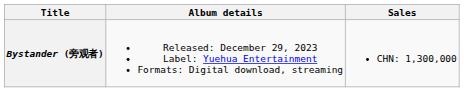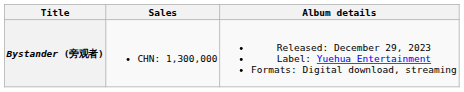columns swapped: Album details <-> Sales
